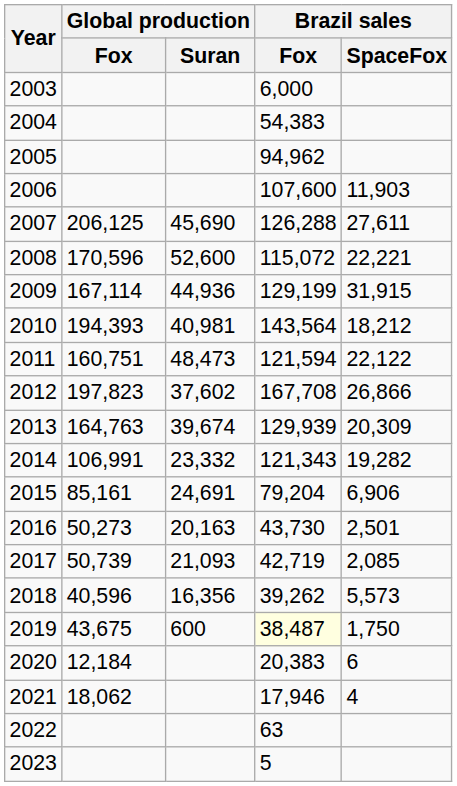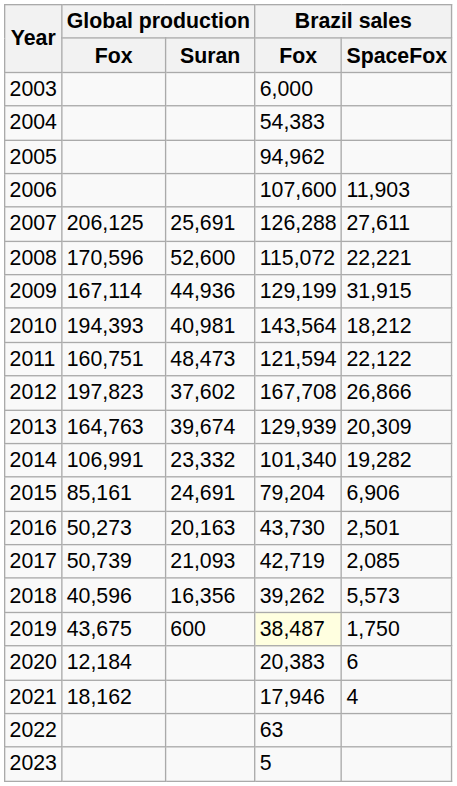2007 | Global production / Suran: 45,690 -> 25,691
2014 | Brazil sales / Fox: 121,343 -> 101,340
2021 | Global production / Fox: 18,062 -> 18,162
